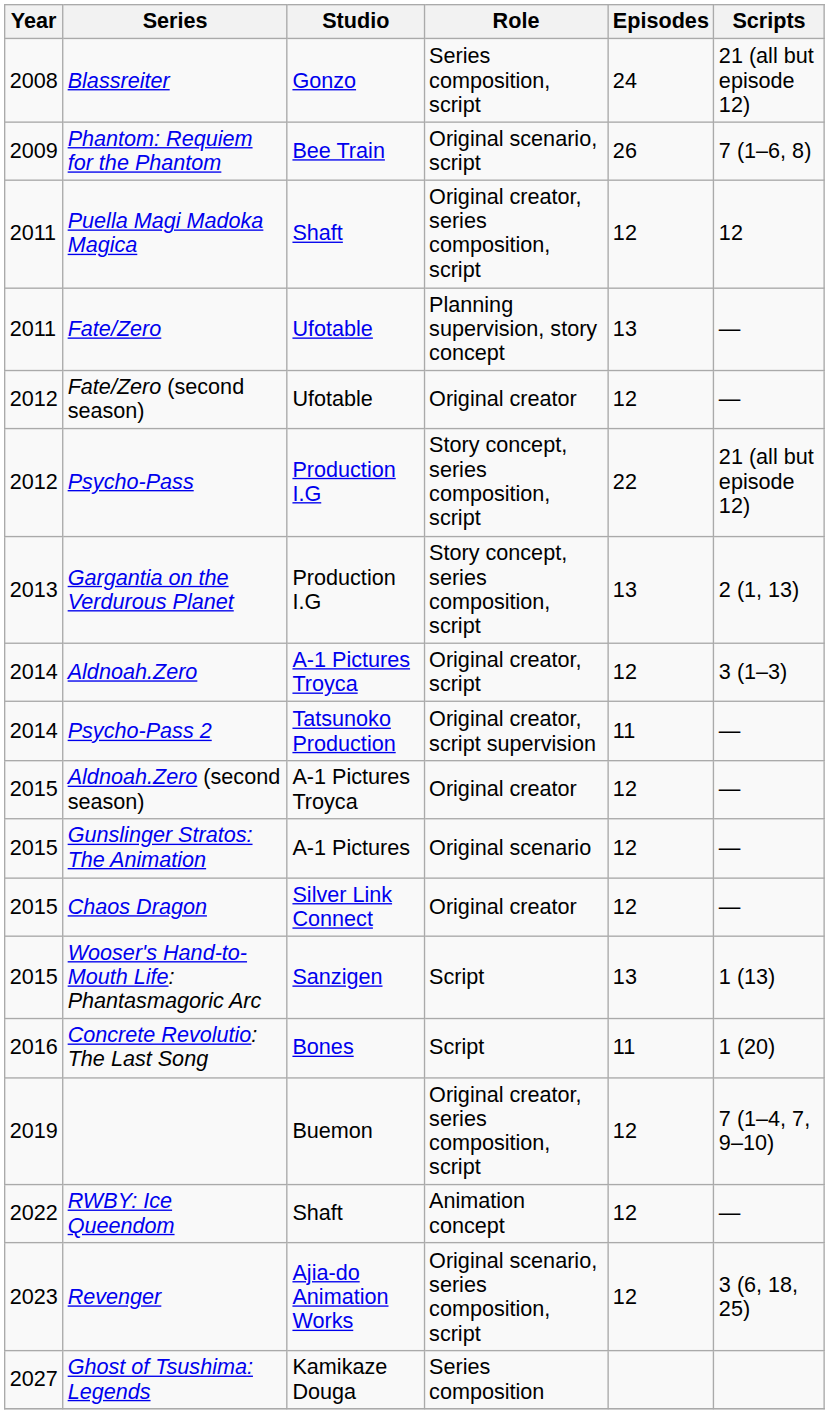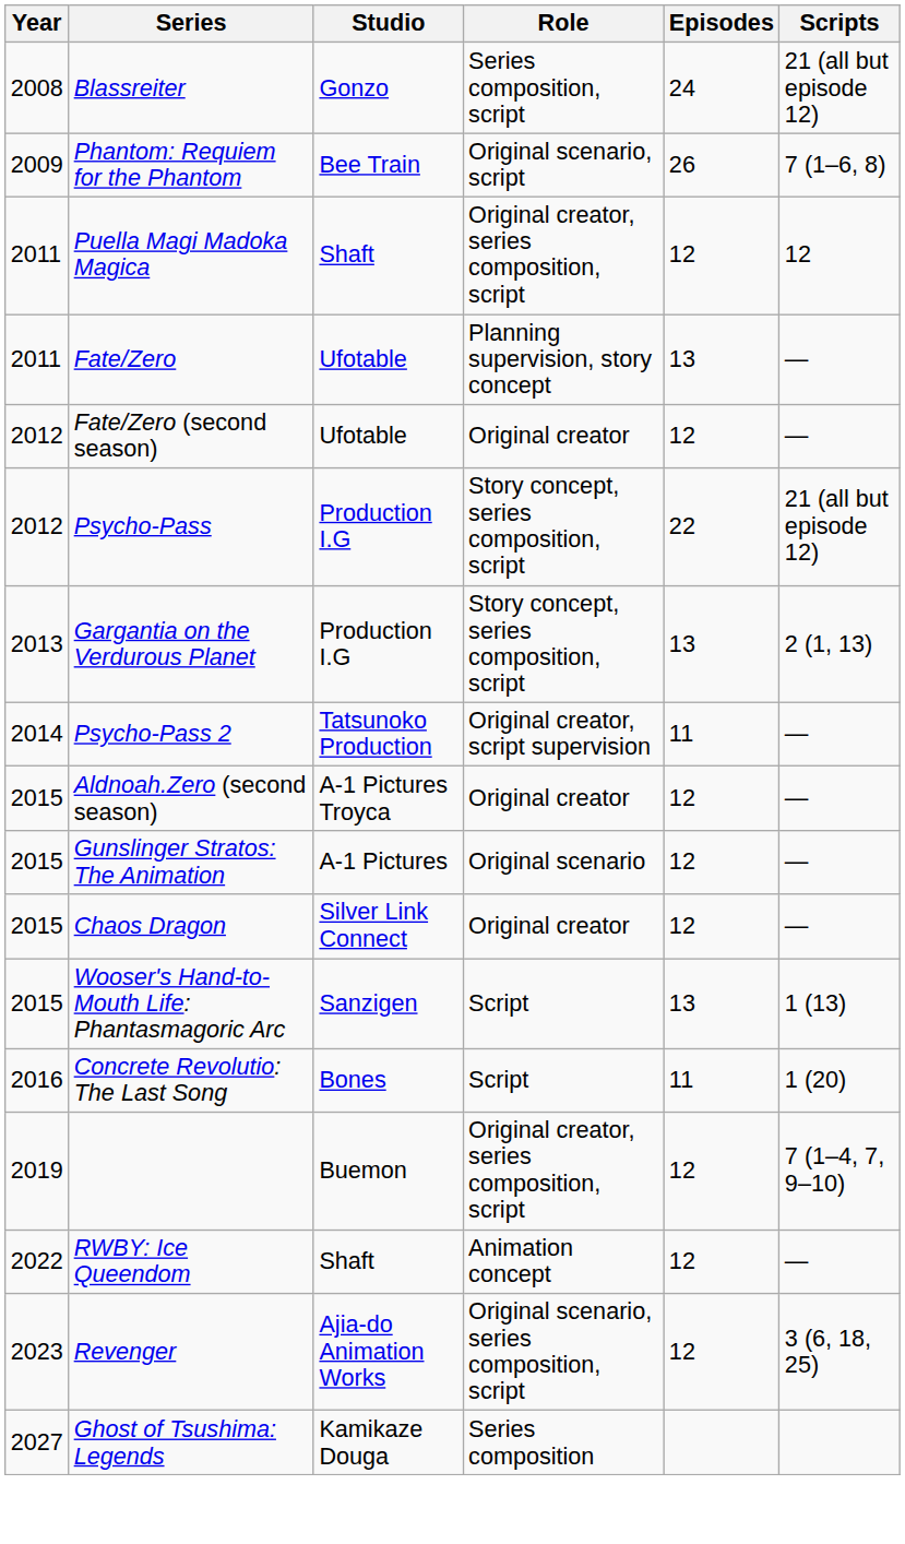- row: 2014 | Aldnoah.Zero | A-1 Pictures Troyca | Original creator, script | 12 | 3 (1–3)
